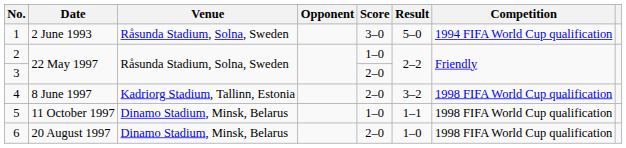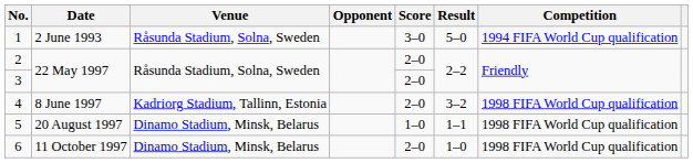2 | Score: 1–0 -> 2–0
5 | Date: 11 October 1997 -> 20 August 1997
6 | Date: 20 August 1997 -> 11 October 1997
